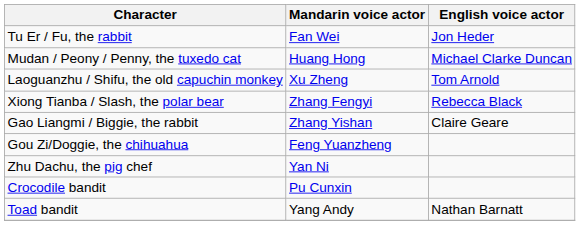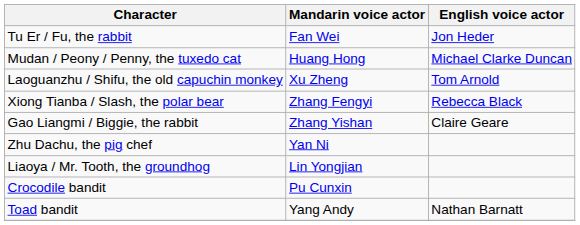- row: Gou Zi/Doggie, the chihuahua | Feng Yuanzheng
+ row: Liaoya / Mr. Tooth, the groundhog | Lin Yongjian
